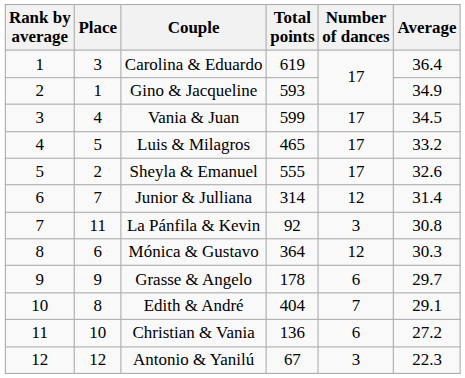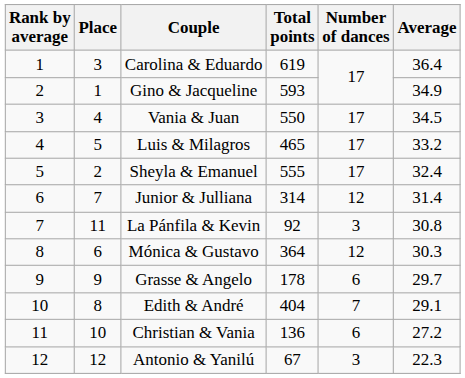Vania & Juan | Total points: 599 -> 550
Sheyla & Emanuel | Average: 32.6 -> 32.4
